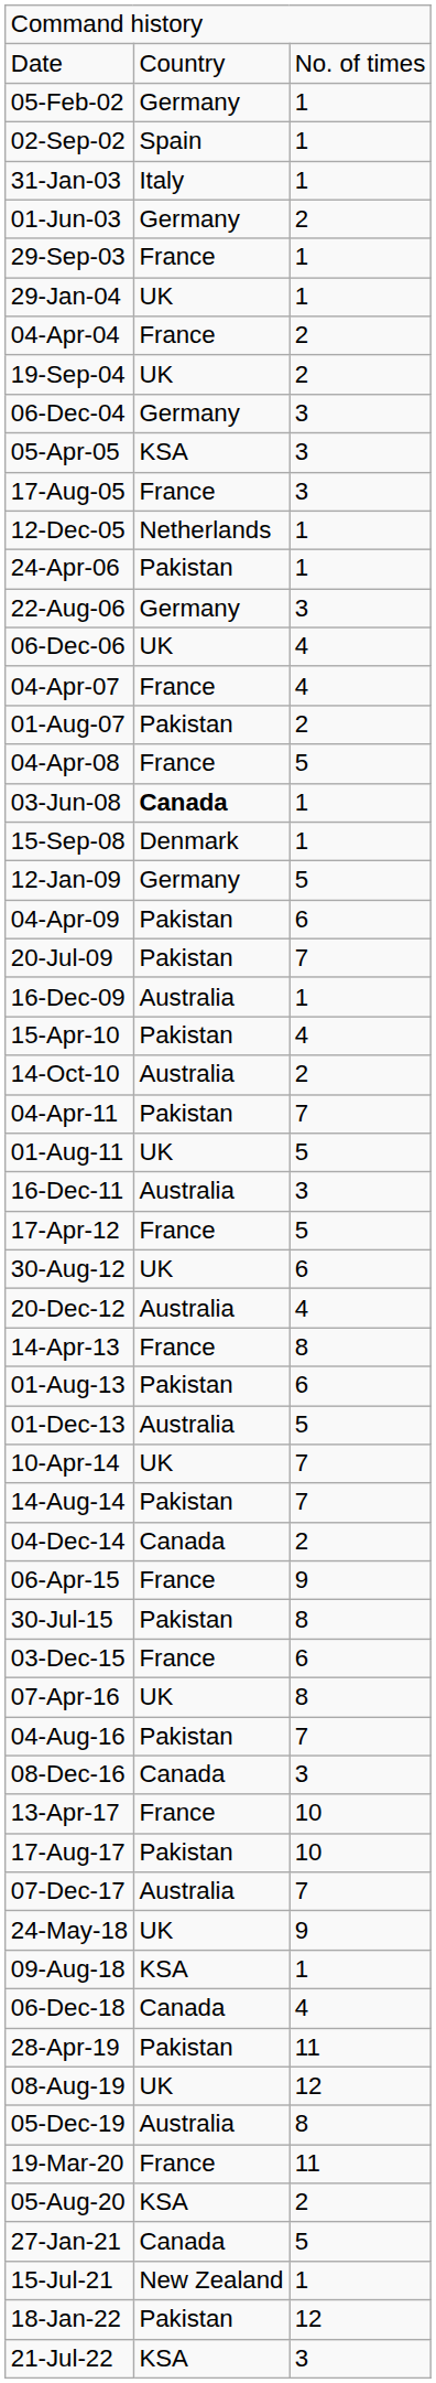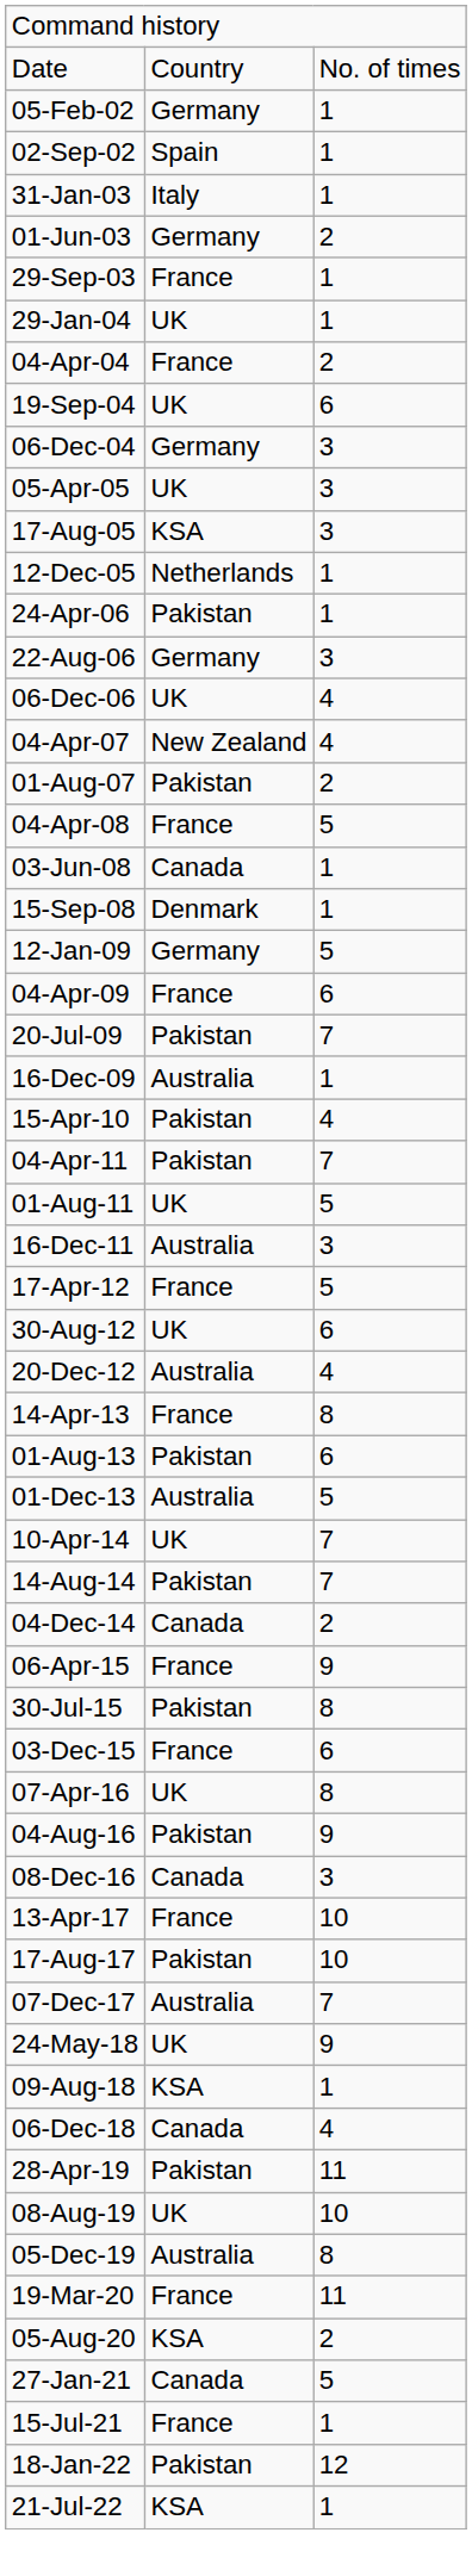19-Sep-04 | column 3: 2 -> 6
05-Apr-05 | column 2: KSA -> UK
17-Aug-05 | column 2: France -> KSA
04-Apr-07 | column 2: France -> New Zealand
03-Jun-08 | column 2: bold -> normal
04-Apr-09 | column 2: Pakistan -> France
- row: 14-Oct-10 | Australia | 2
04-Aug-16 | column 3: 7 -> 9
08-Aug-19 | column 3: 12 -> 10
15-Jul-21 | column 2: New Zealand -> France
21-Jul-22 | column 3: 3 -> 1
